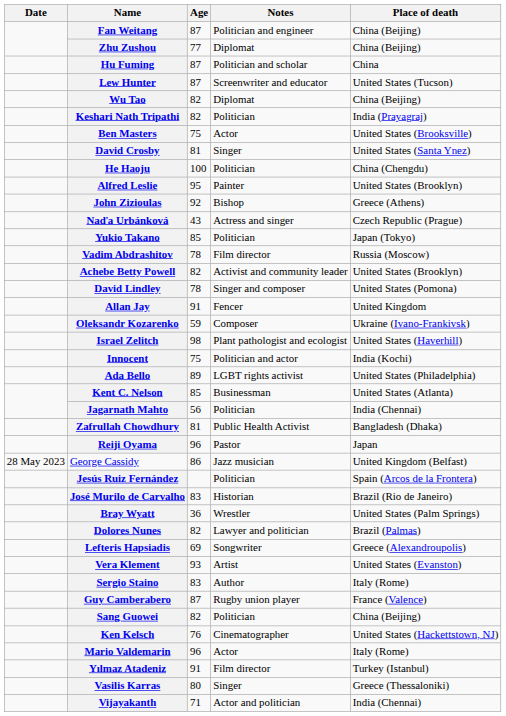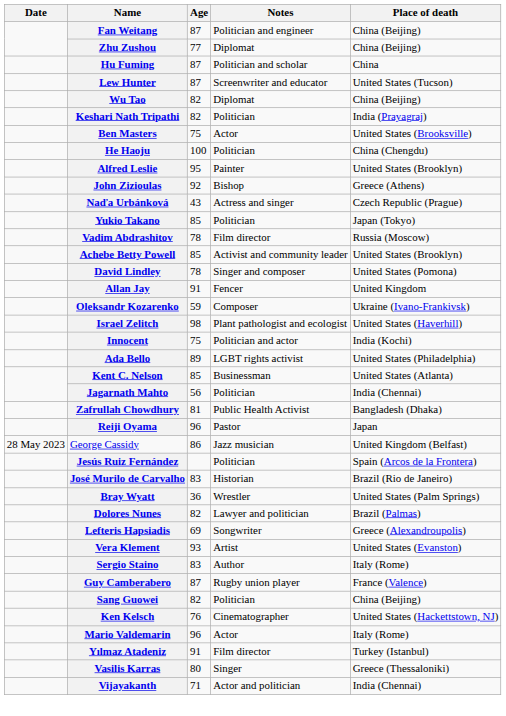- row: David Crosby | 81 | Singer | United States (Santa Ynez)
Achebe Betty Powell | Age: 82 -> 85
